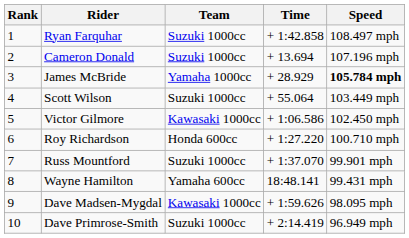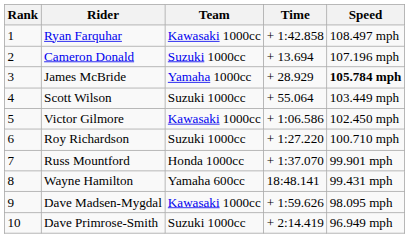Ryan Farquhar | Team: Suzuki 1000cc -> Kawasaki 1000cc
Roy Richardson | Team: Honda 600cc -> Suzuki 1000cc
Russ Mountford | Team: Suzuki 1000cc -> Honda 1000cc
